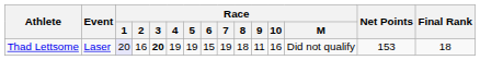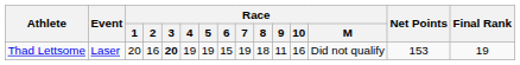Thad Lettsome | Race / 1: lavender background -> no background
Thad Lettsome | Final Rank: 18 -> 19
